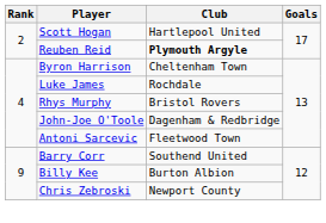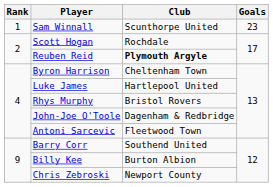+ row: 1 | Sam Winnall | Scunthorpe United | 23
Scott Hogan | Club: Hartlepool United -> Rochdale
Luke James | Club: Rochdale -> Hartlepool United
